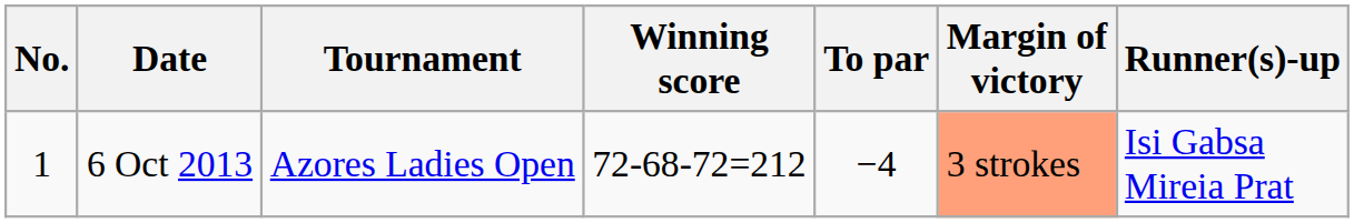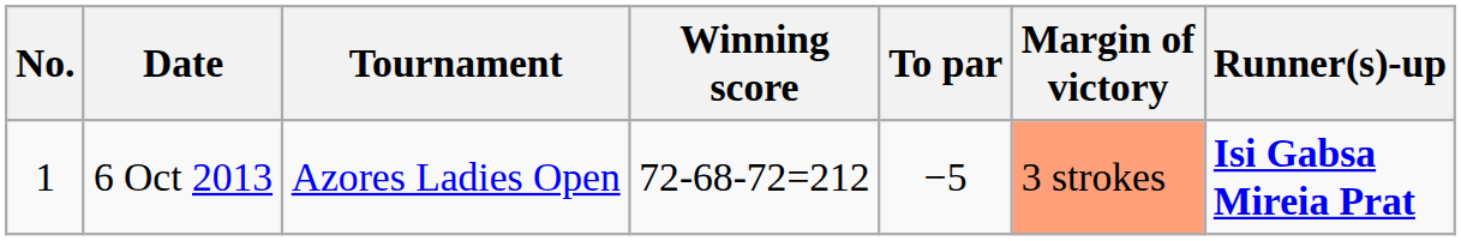6 Oct 2013 | To par: −4 -> −5
6 Oct 2013 | Runner(s)-up: normal -> bold
